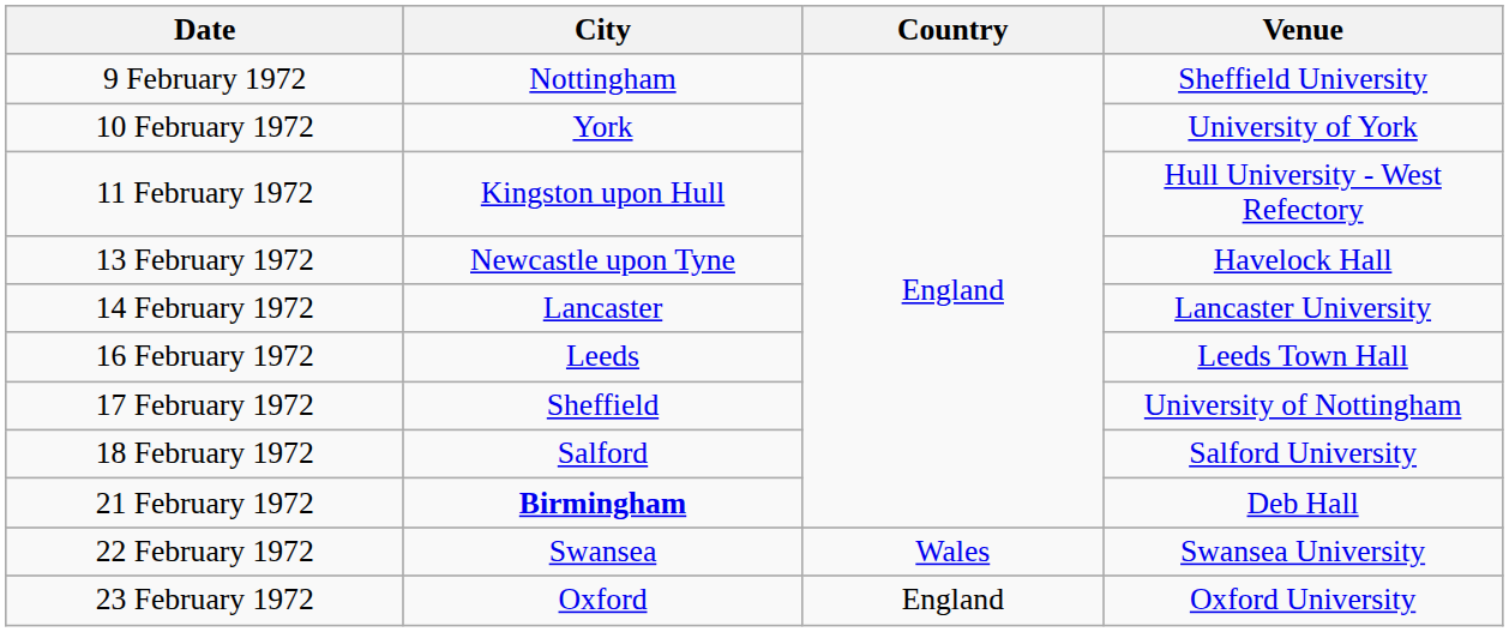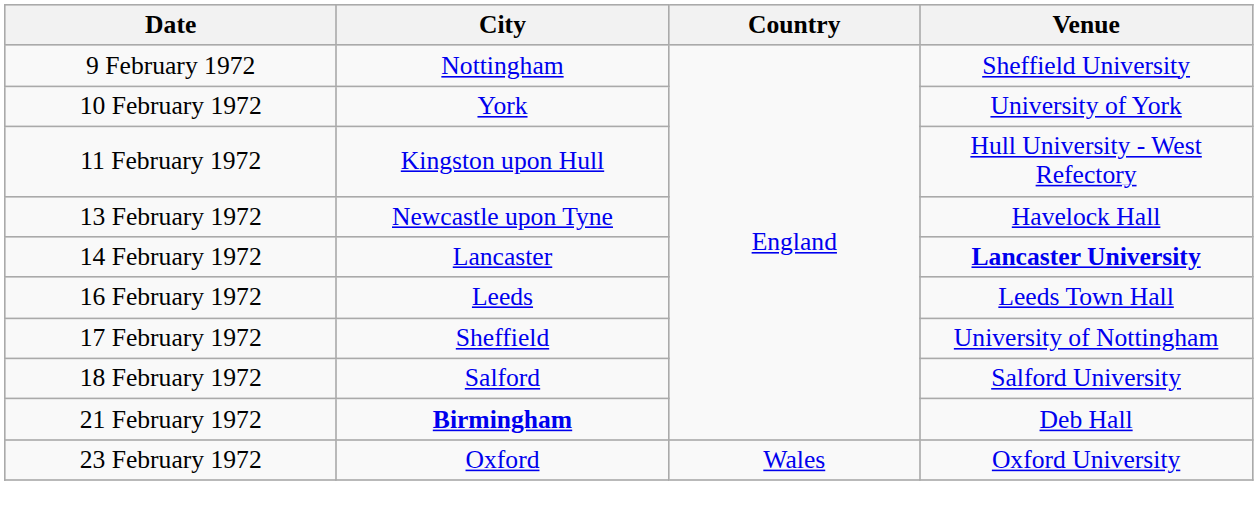14 February 1972 | Venue: normal -> bold
- row: 22 February 1972 | Swansea | Wales | Swansea University
23 February 1972 | Country: England -> Wales
